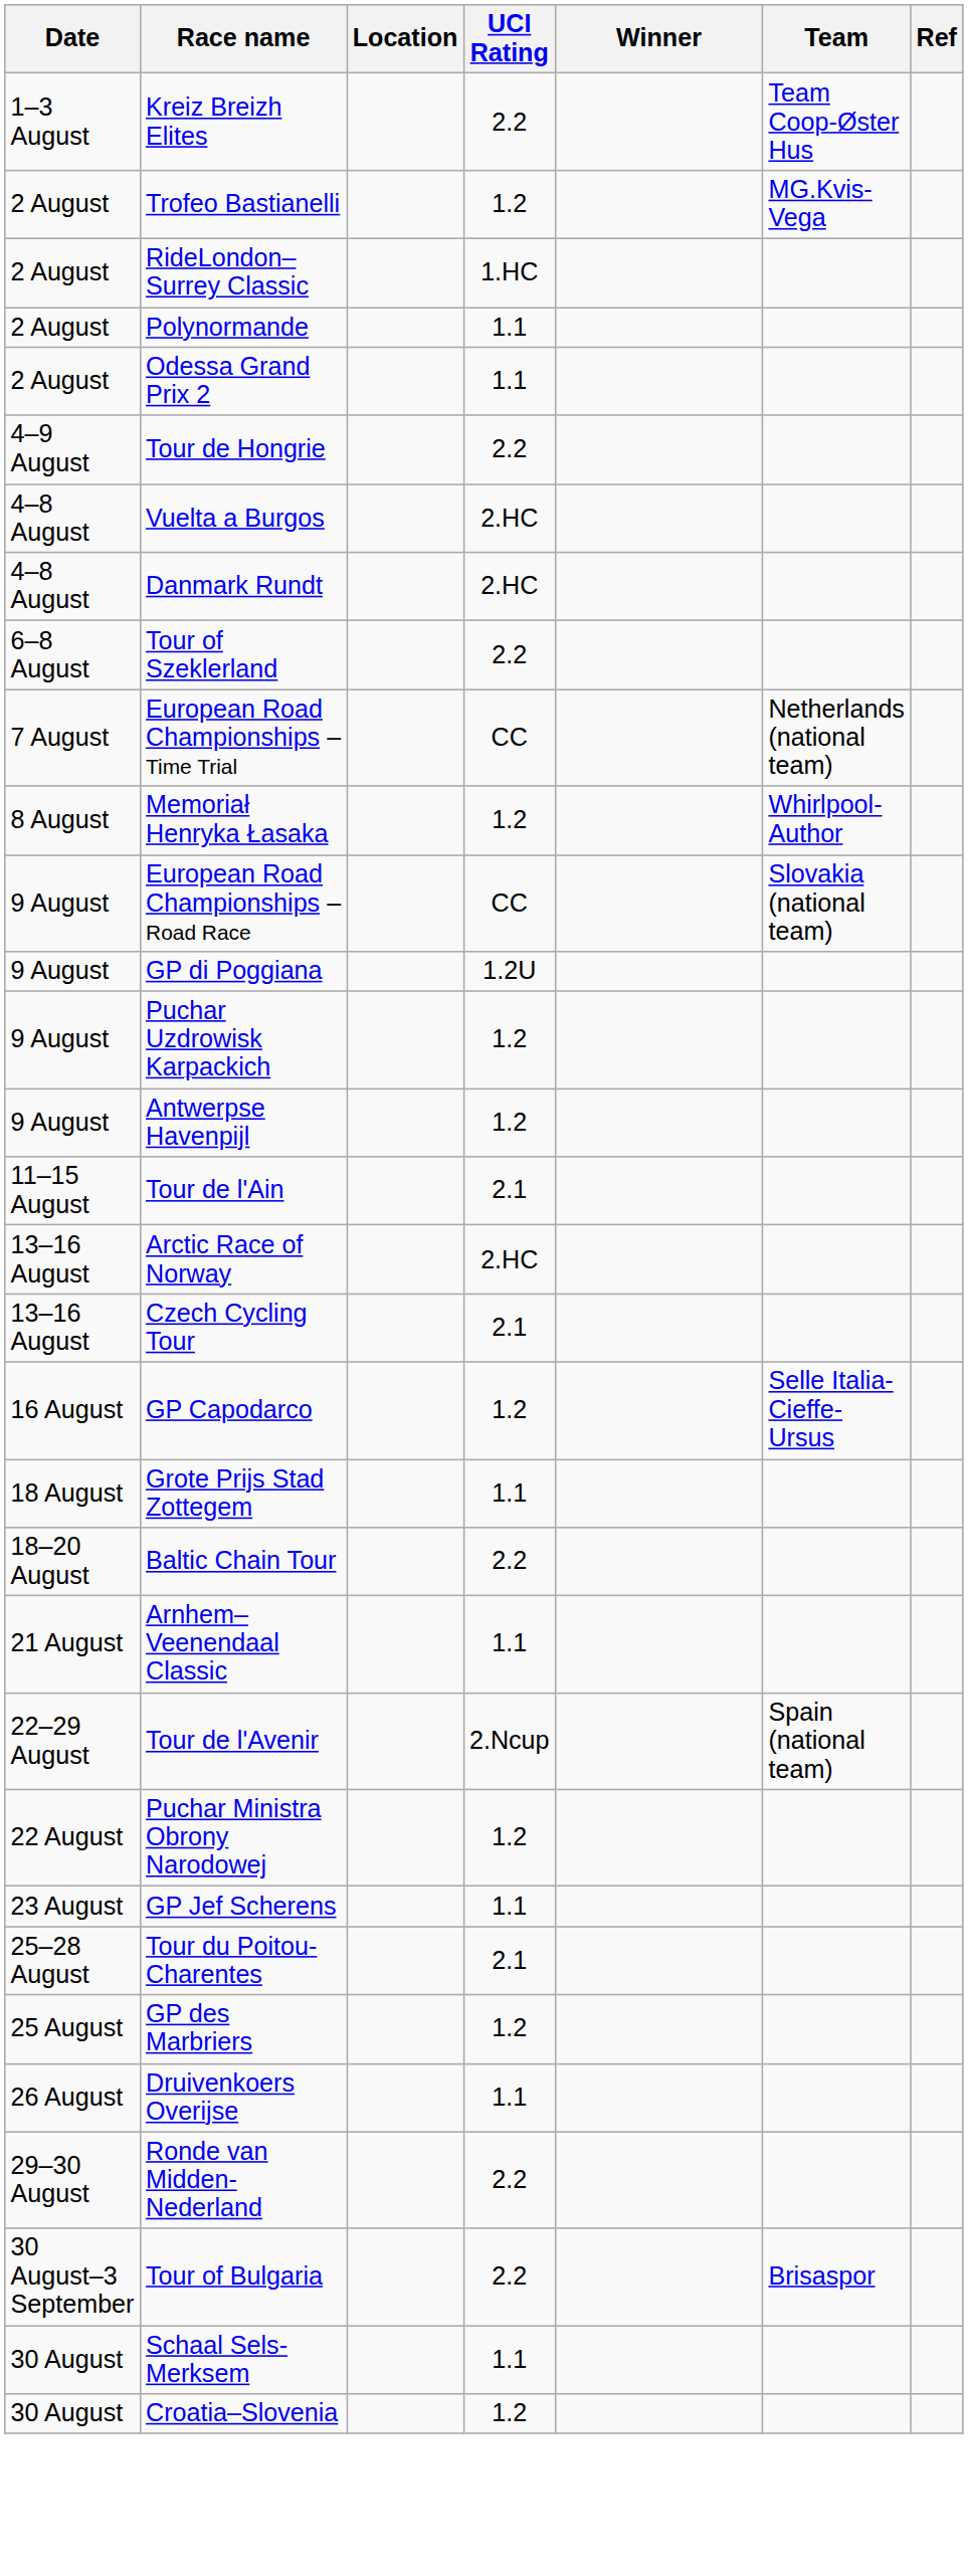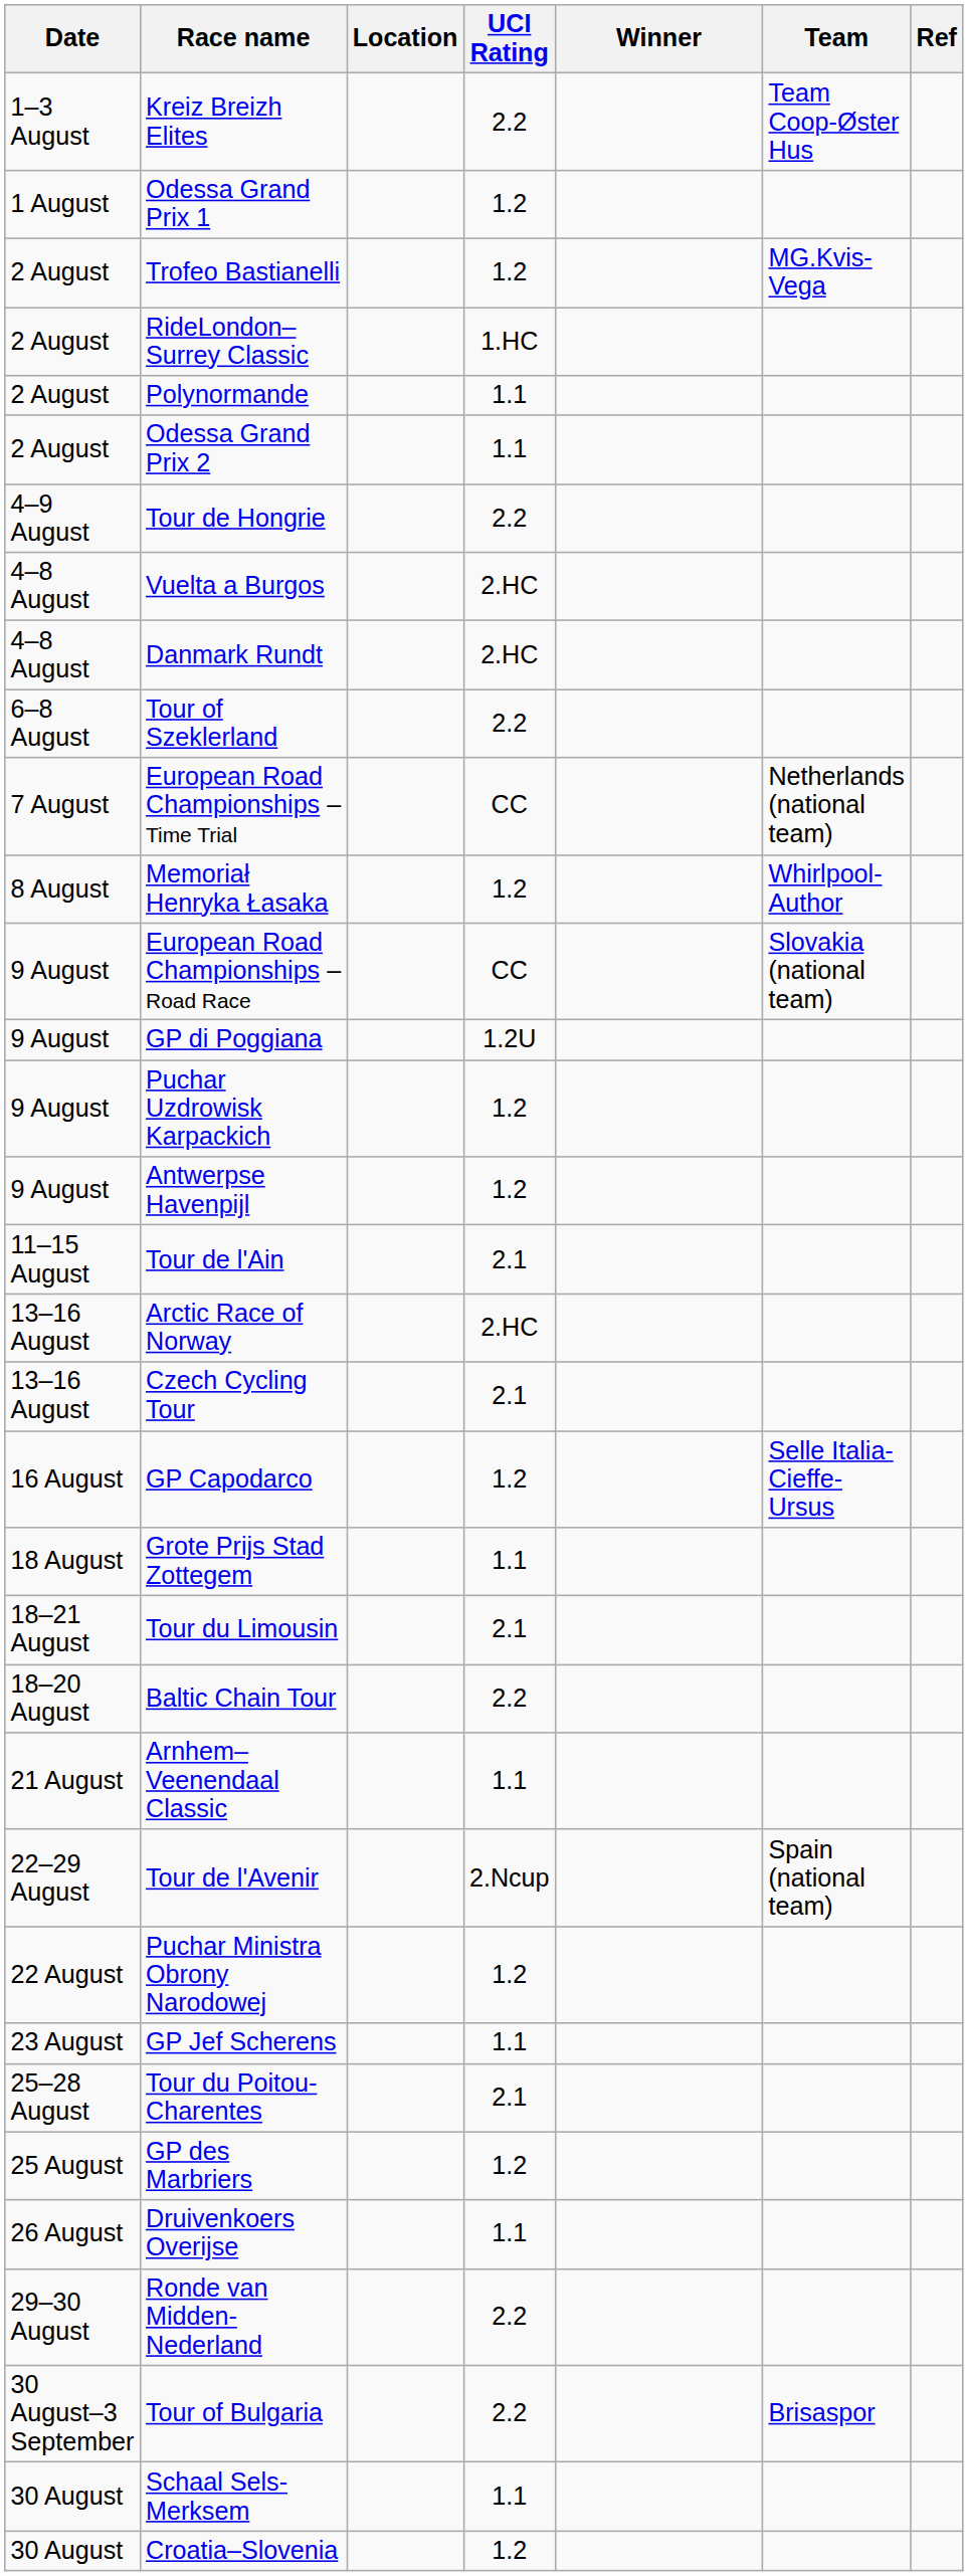+ row: 1 August | Odessa Grand Prix 1 | 1.2
+ row: 18–21 August | Tour du Limousin | 2.1
